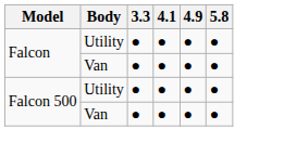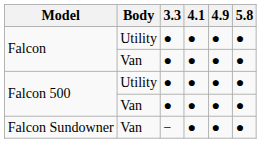+ row: Falcon Sundowner | Van | − | ● | ● | ●
